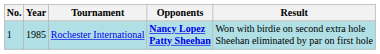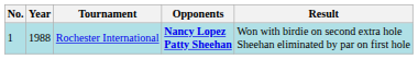Rochester International | Year: 1985 -> 1988
